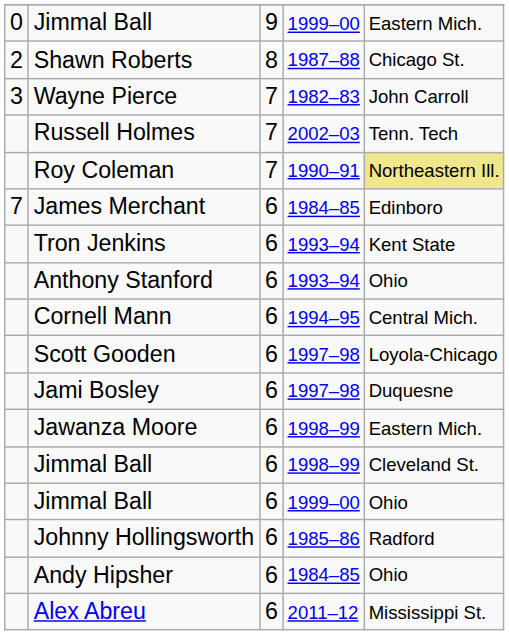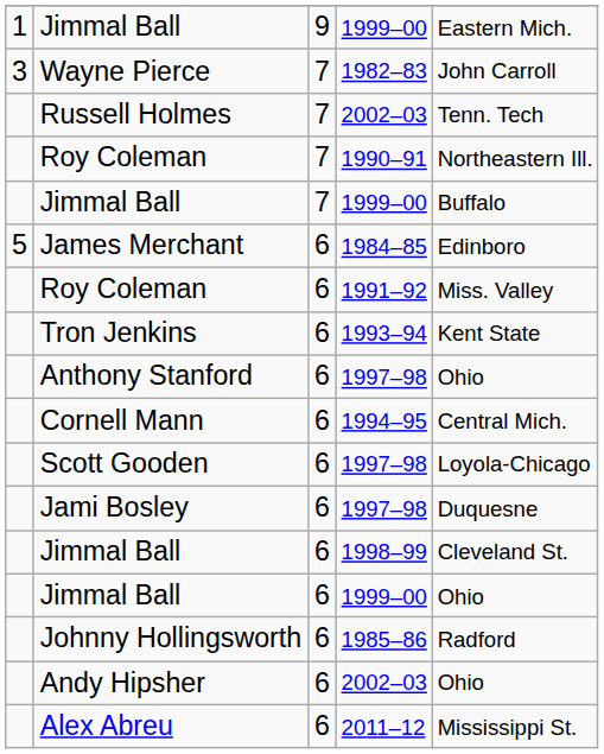Jimmal Ball / 9 | column 1: 0 -> 1
- row: 2 | Shawn Roberts | 8 | 1987–88 | Chicago St.
Roy Coleman / 7 | column 5: khaki background -> no background
+ row: Jimmal Ball | 7 | 1999–00 | Buffalo
James Merchant | column 1: 7 -> 5
+ row: Roy Coleman | 6 | 1991–92 | Miss. Valley
Anthony Stanford | column 4: 1993–94 -> 1997–98
- row: Jawanza Moore | 6 | 1998–99 | Eastern Mich.
Andy Hipsher | column 4: 1984–85 -> 2002–03
